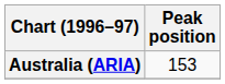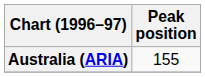Australia (ARIA) | Peak position: 153 -> 155
